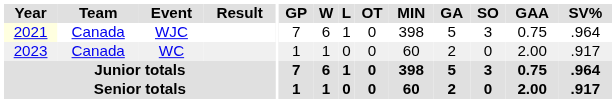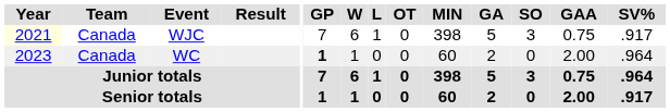WJC | SV%: .964 -> .917
WC | GP: normal -> bold
WC | SV%: .917 -> .964
